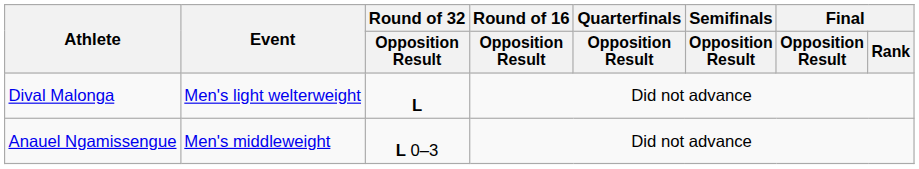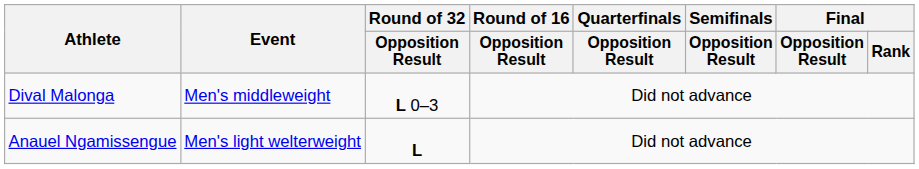Dival Malonga | Event: Men's light welterweight -> Men's middleweight
Dival Malonga | Round of 32 / Opposition Result: L -> L 0–3
Anauel Ngamissengue | Event: Men's middleweight -> Men's light welterweight
Anauel Ngamissengue | Round of 32 / Opposition Result: L 0–3 -> L
